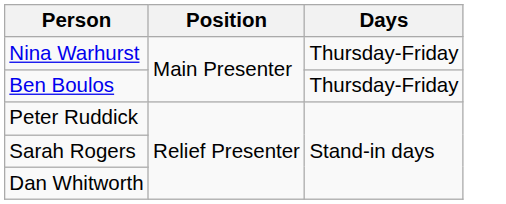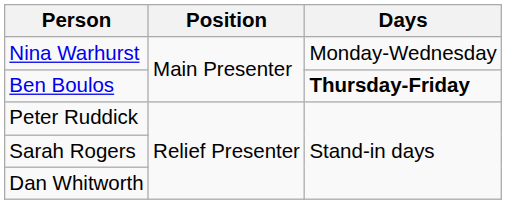Nina Warhurst | Days: Thursday-Friday -> Monday-Wednesday
Ben Boulos | Days: normal -> bold
